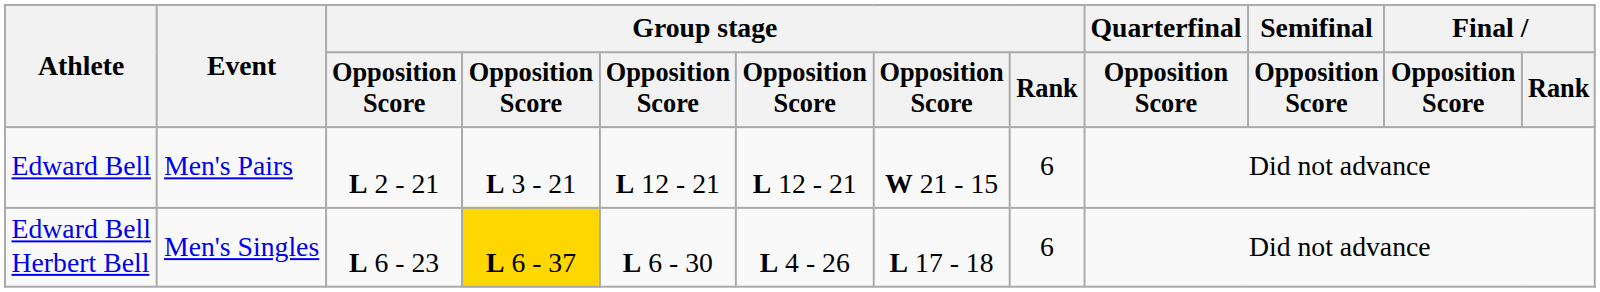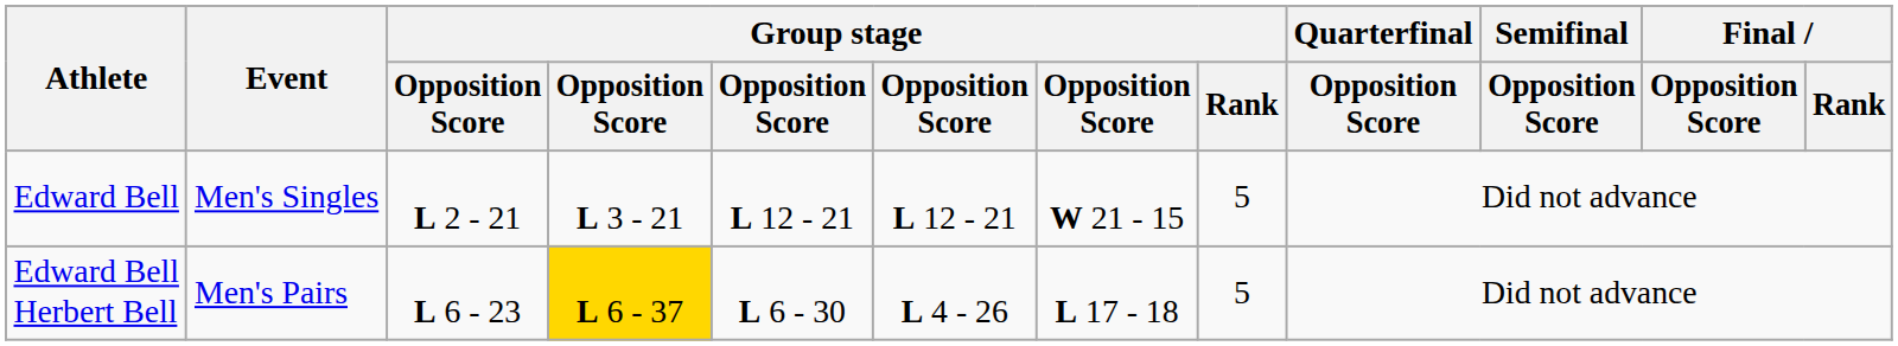Edward Bell | Event: Men's Pairs -> Men's Singles
Edward Bell | Group stage / Rank: 6 -> 5
Edward Bell Herbert Bell | Event: Men's Singles -> Men's Pairs
Edward Bell Herbert Bell | Group stage / Rank: 6 -> 5
